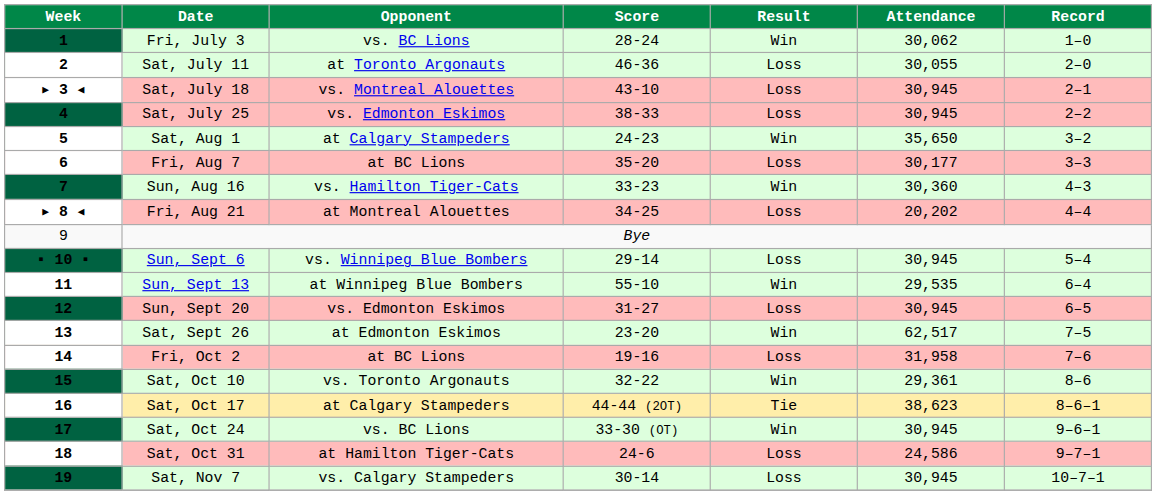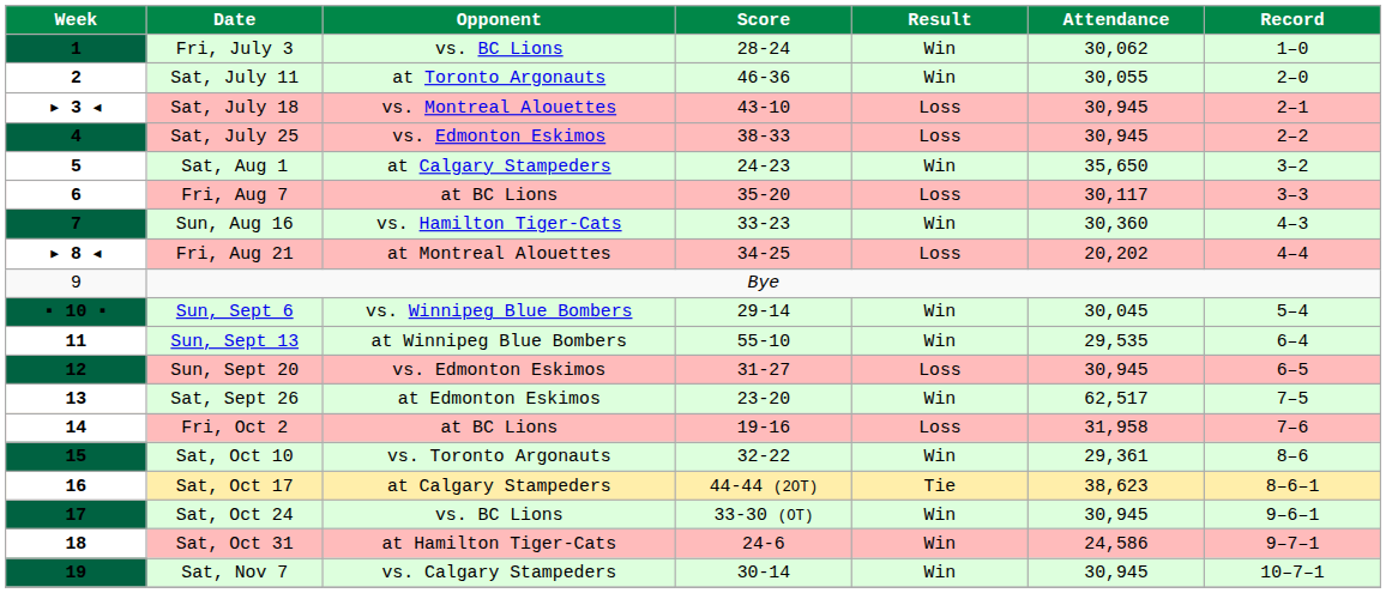2 | Result: Loss -> Win
6 | Attendance: 30,177 -> 30,117
▪ 10 ▪ | Result: Loss -> Win
▪ 10 ▪ | Attendance: 30,945 -> 30,045
18 | Result: Loss -> Win
19 | Result: Loss -> Win
